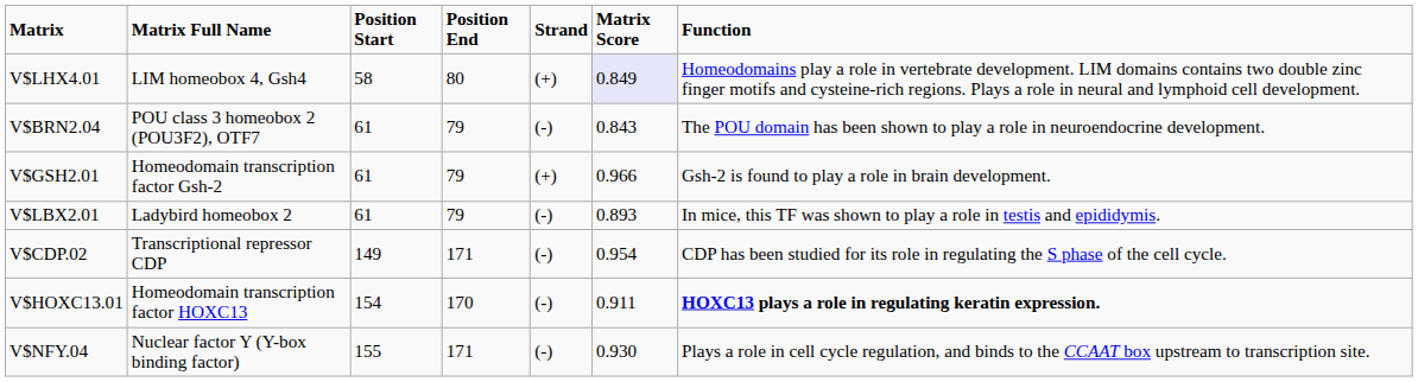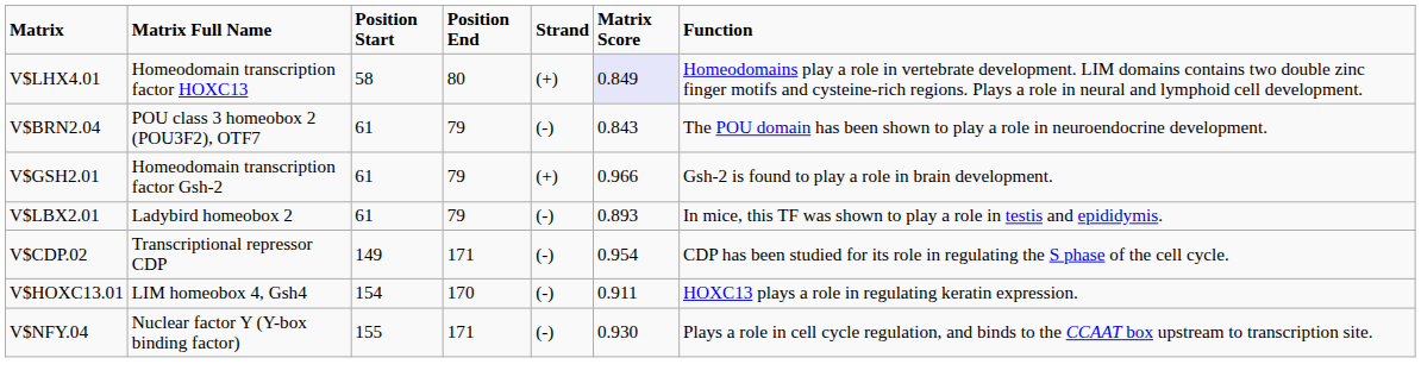V$LHX4.01 | Matrix Full Name: LIM homeobox 4, Gsh4 -> Homeodomain transcription factor HOXC13
V$HOXC13.01 | Matrix Full Name: Homeodomain transcription factor HOXC13 -> LIM homeobox 4, Gsh4
V$HOXC13.01 | Function: bold -> normal
